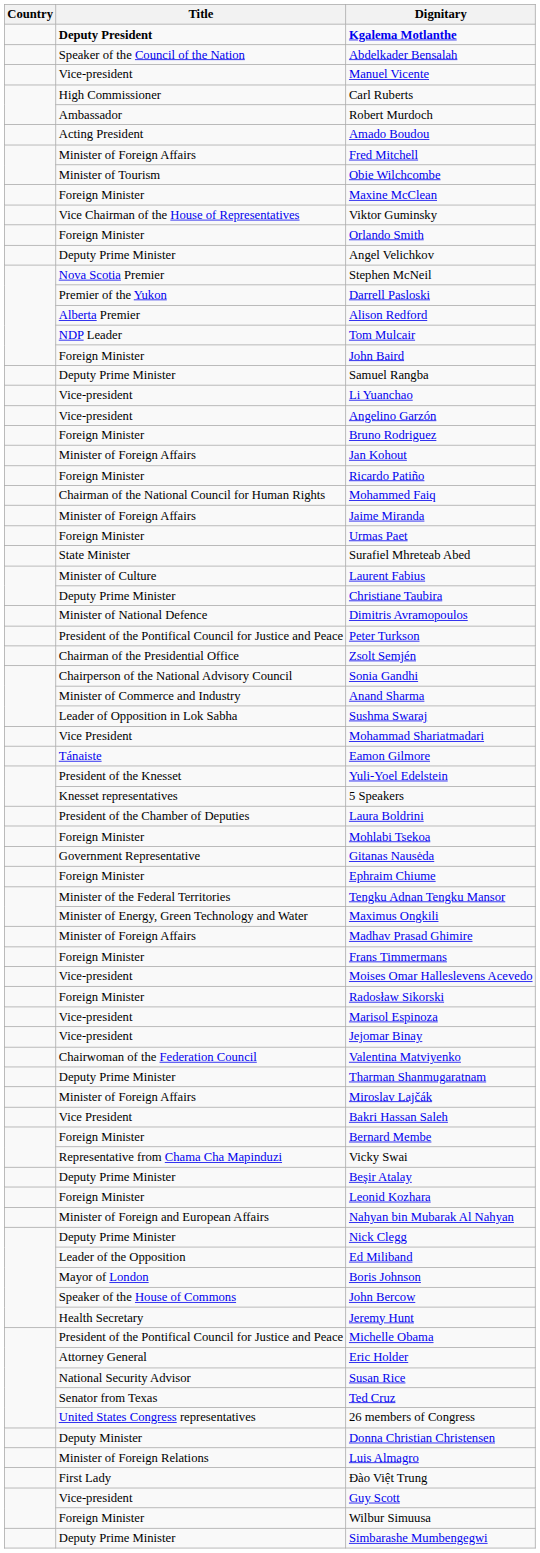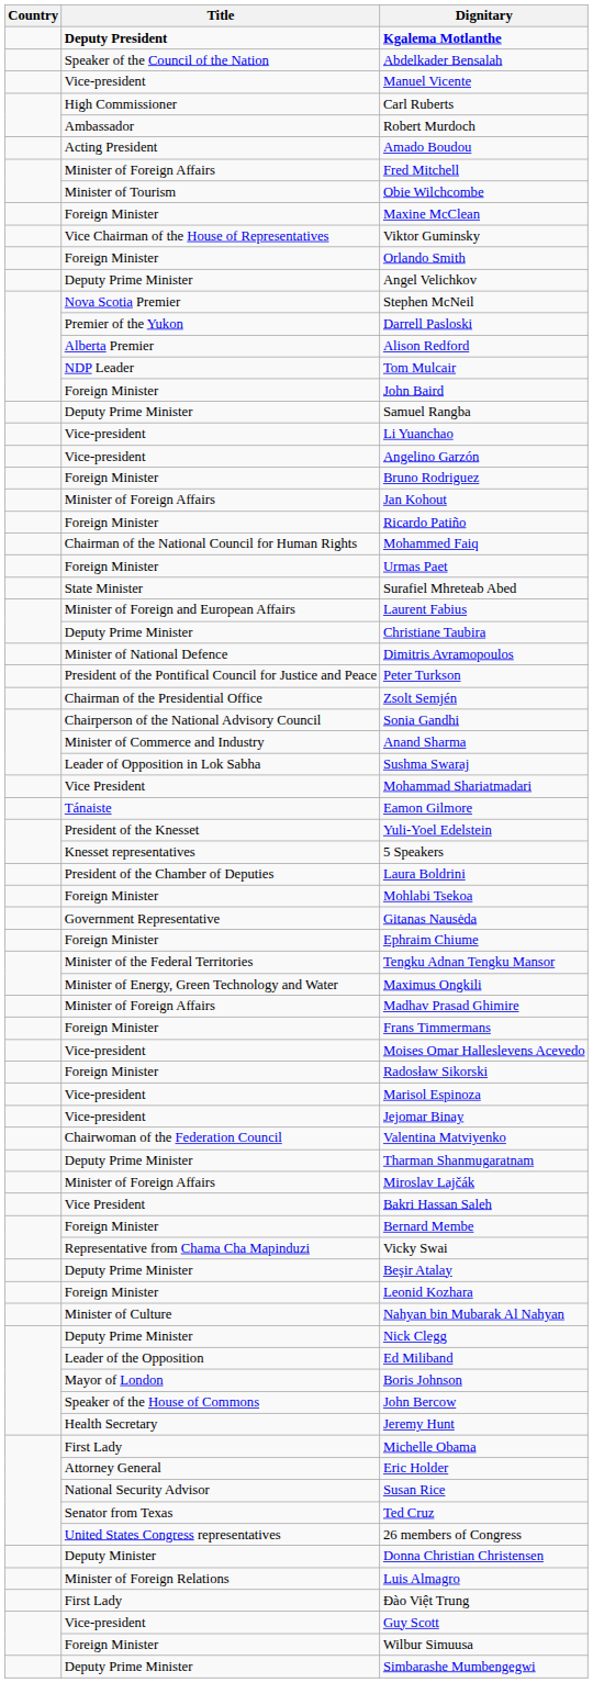- row: Minister of Foreign Affairs | Jaime Miranda
Laurent Fabius | Title: Minister of Culture -> Minister of Foreign and European Affairs
Nahyan bin Mubarak Al Nahyan | Title: Minister of Foreign and European Affairs -> Minister of Culture
Michelle Obama | Title: President of the Pontifical Council for Justice and Peace -> First Lady
